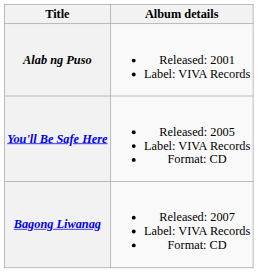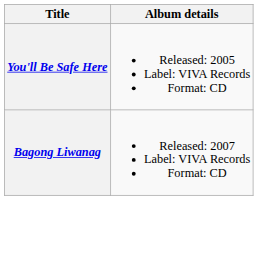- row: Alab ng Puso | Released: 2001 Label: VIVA Records
